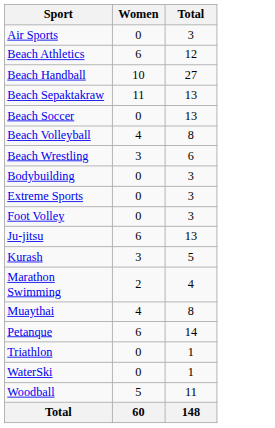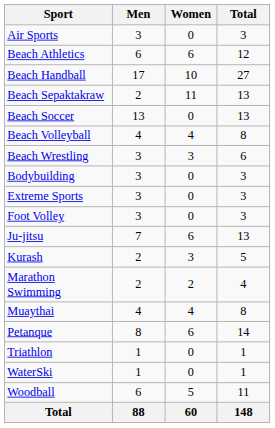+ column: Men | 3 | 6 | 17 | 2 | 13 | 4 | 3 | 3 | 3 | 3 | 7 | 2 | 2 | 4 | 8 | 1 | 1 | 6 | 88
